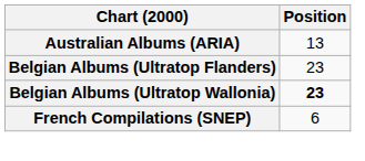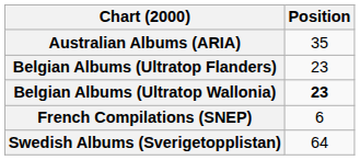Australian Albums (ARIA) | Position: 13 -> 35
+ row: Swedish Albums (Sverigetopplistan) | 64
